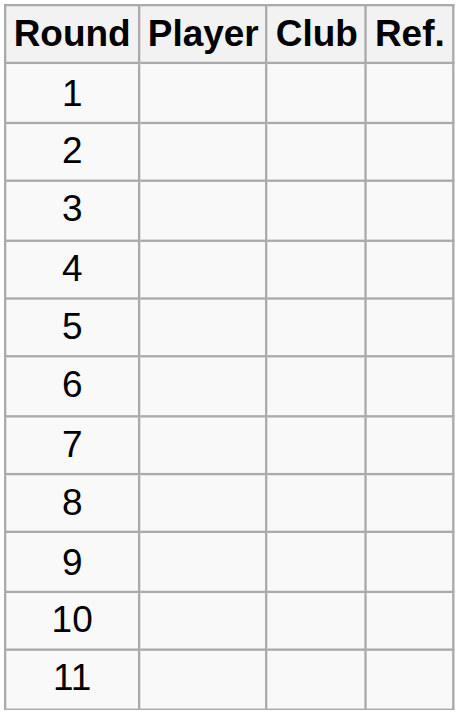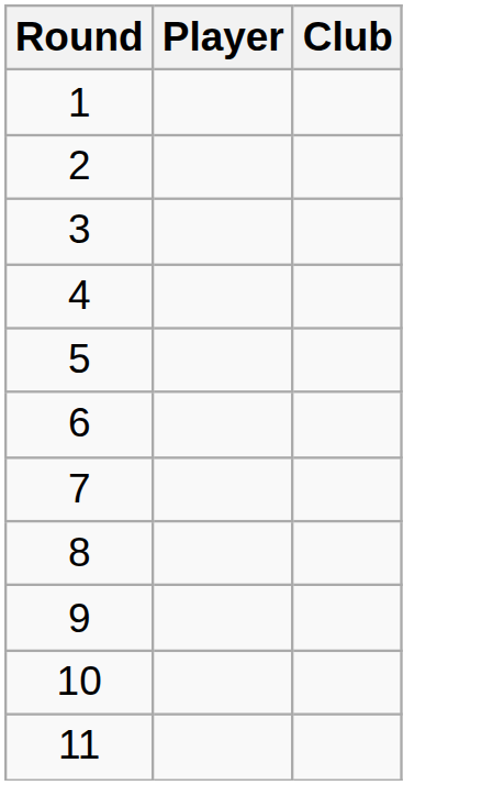- column: Ref.
